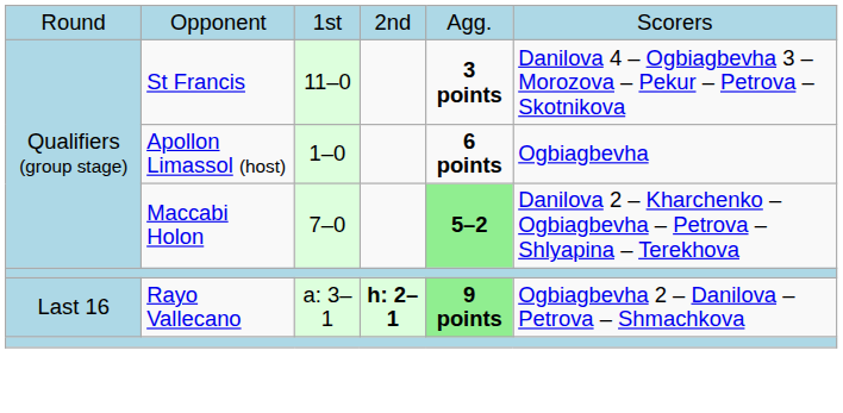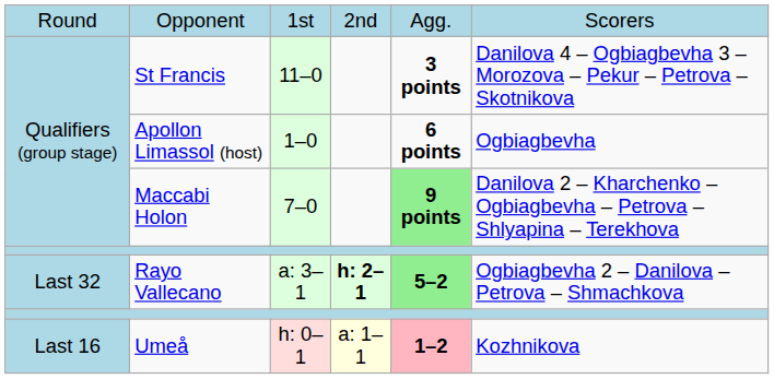Maccabi Holon | column 5: 5–2 -> 9 points
Rayo Vallecano | column 1: Last 16 -> Last 32
Rayo Vallecano | column 5: 9 points -> 5–2
+ row: Last 16 | Umeå | h: 0–1 | a: 1–1 | 1–2 | Kozhnikova
